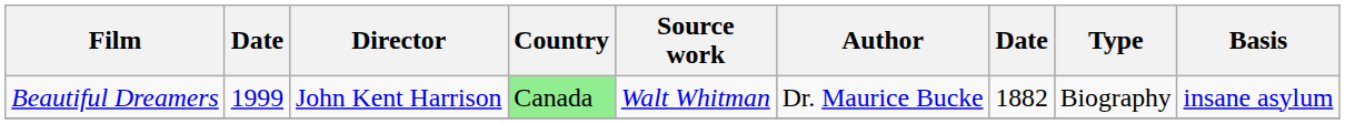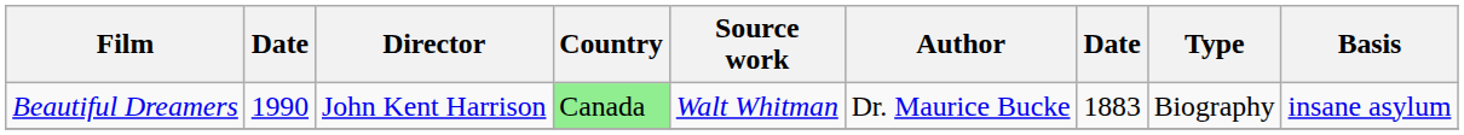Beautiful Dreamers | column 2: 1999 -> 1990
Beautiful Dreamers | column 7: 1882 -> 1883
